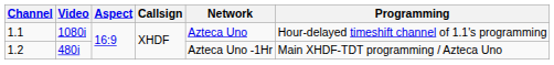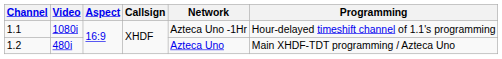1.1 | Network: Azteca Uno -> Azteca Uno -1Hr
1.2 | Network: Azteca Uno -1Hr -> Azteca Uno
